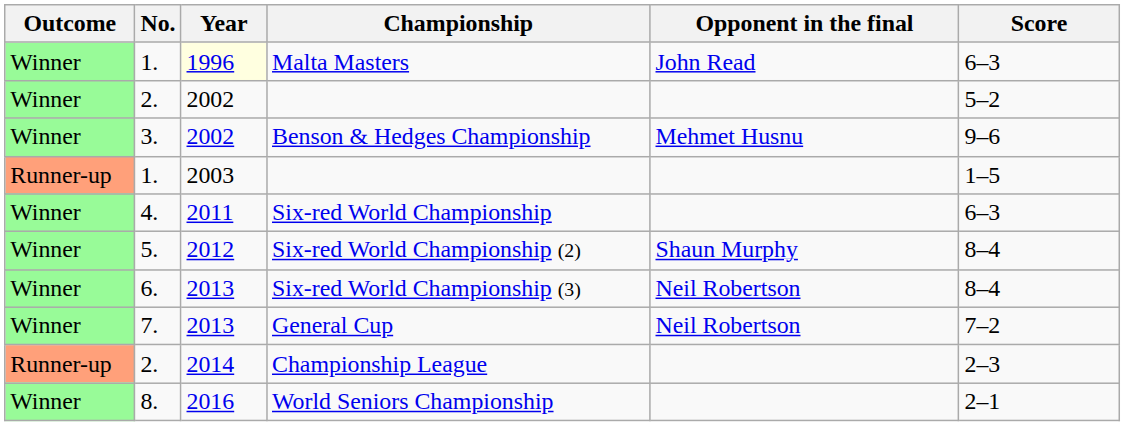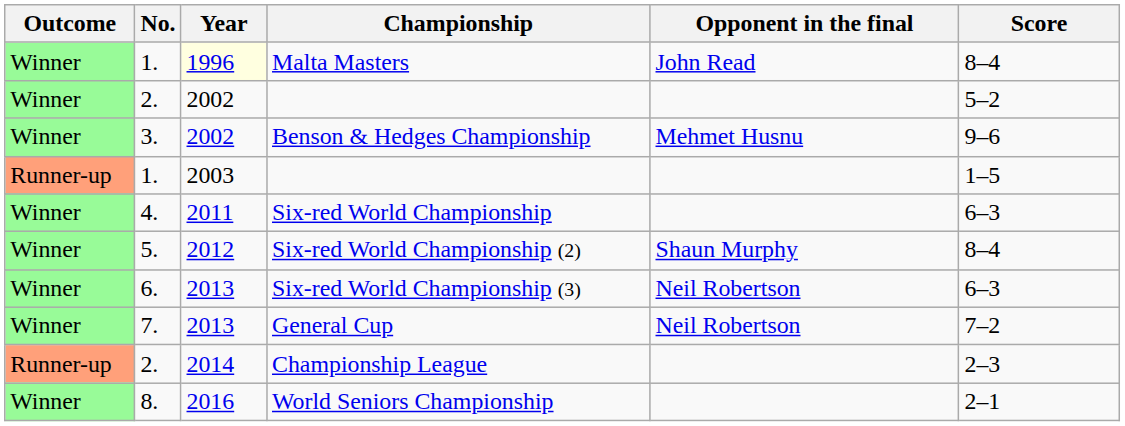Malta Masters | Score: 6–3 -> 8–4
Six-red World Championship (3) | Score: 8–4 -> 6–3
